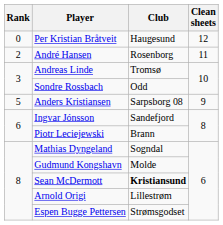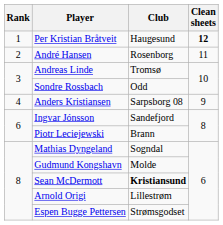Per Kristian Bråtveit | Rank: 0 -> 1
Per Kristian Bråtveit | Clean sheets: normal -> bold
Anders Kristiansen | Rank: 5 -> 4
